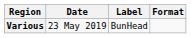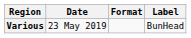columns swapped: Format <-> Label
